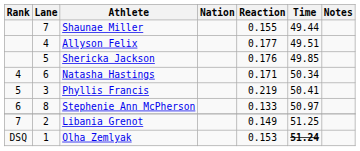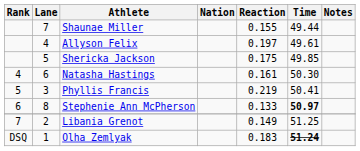Allyson Felix | Reaction: 0.177 -> 0.197
Allyson Felix | Time: 49.51 -> 49.61
Shericka Jackson | Reaction: 0.176 -> 0.175
Natasha Hastings | Reaction: 0.171 -> 0.161
Natasha Hastings | Time: 50.34 -> 50.30
Stephenie Ann McPherson | Time: normal -> bold
Olha Zemlyak | Reaction: 0.153 -> 0.183
